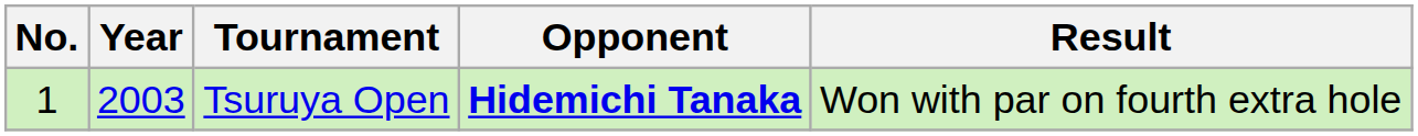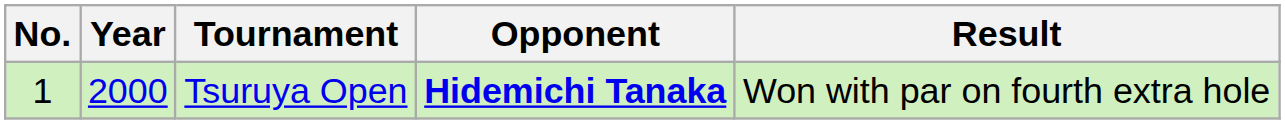Tsuruya Open | Year: 2003 -> 2000
